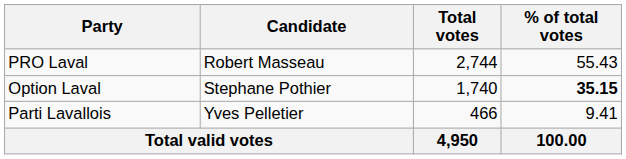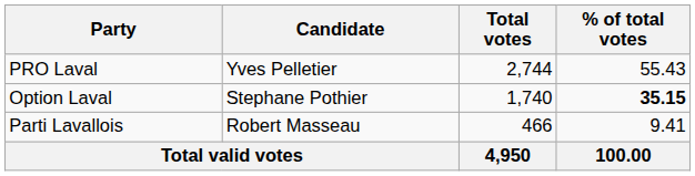PRO Laval | Candidate: Robert Masseau -> Yves Pelletier
Parti Lavallois | Candidate: Yves Pelletier -> Robert Masseau
